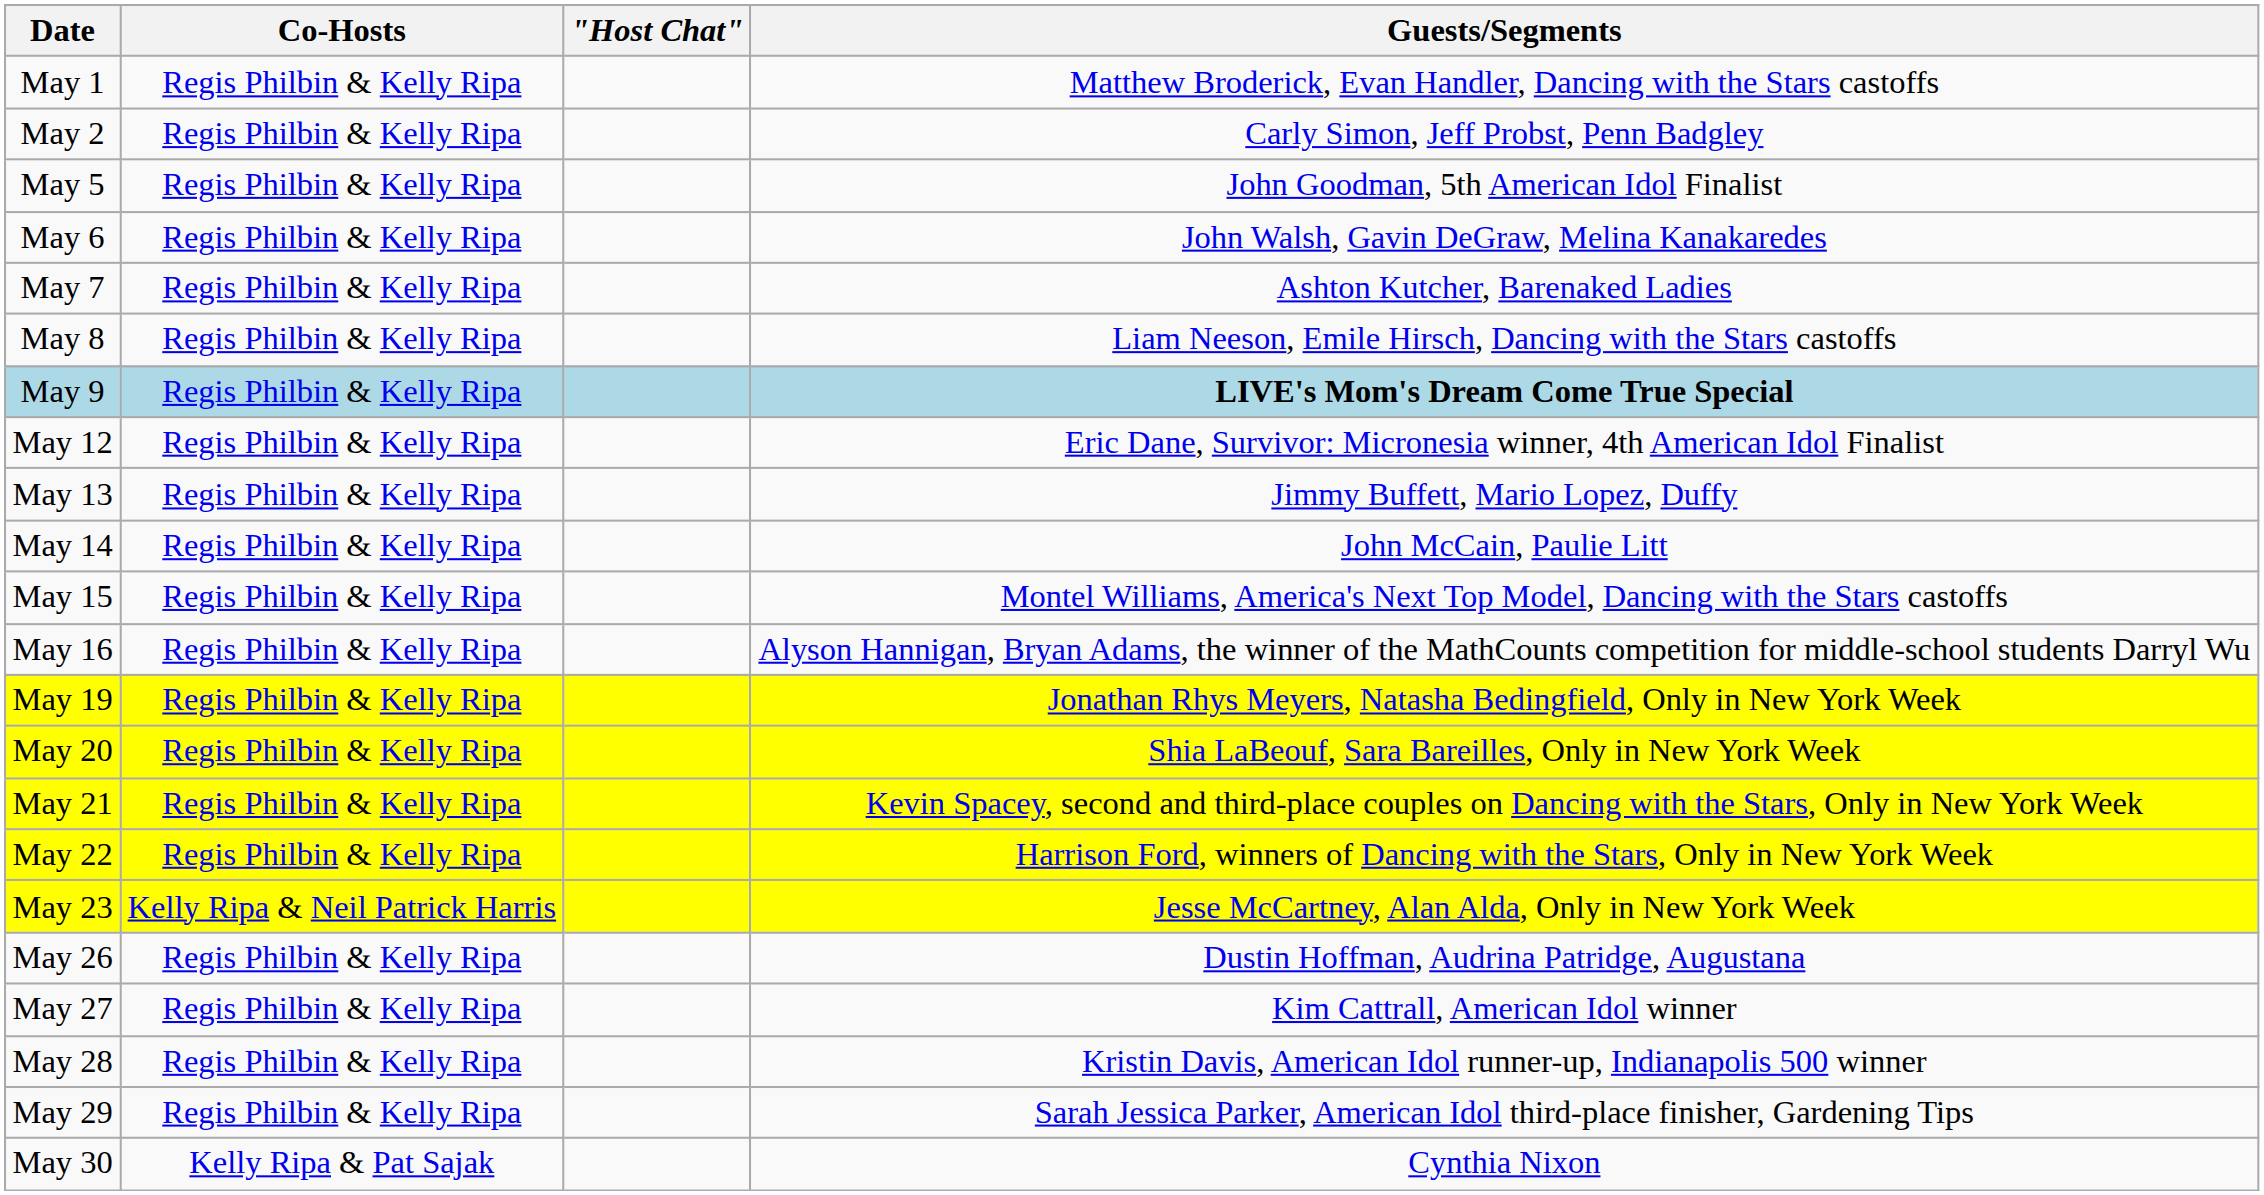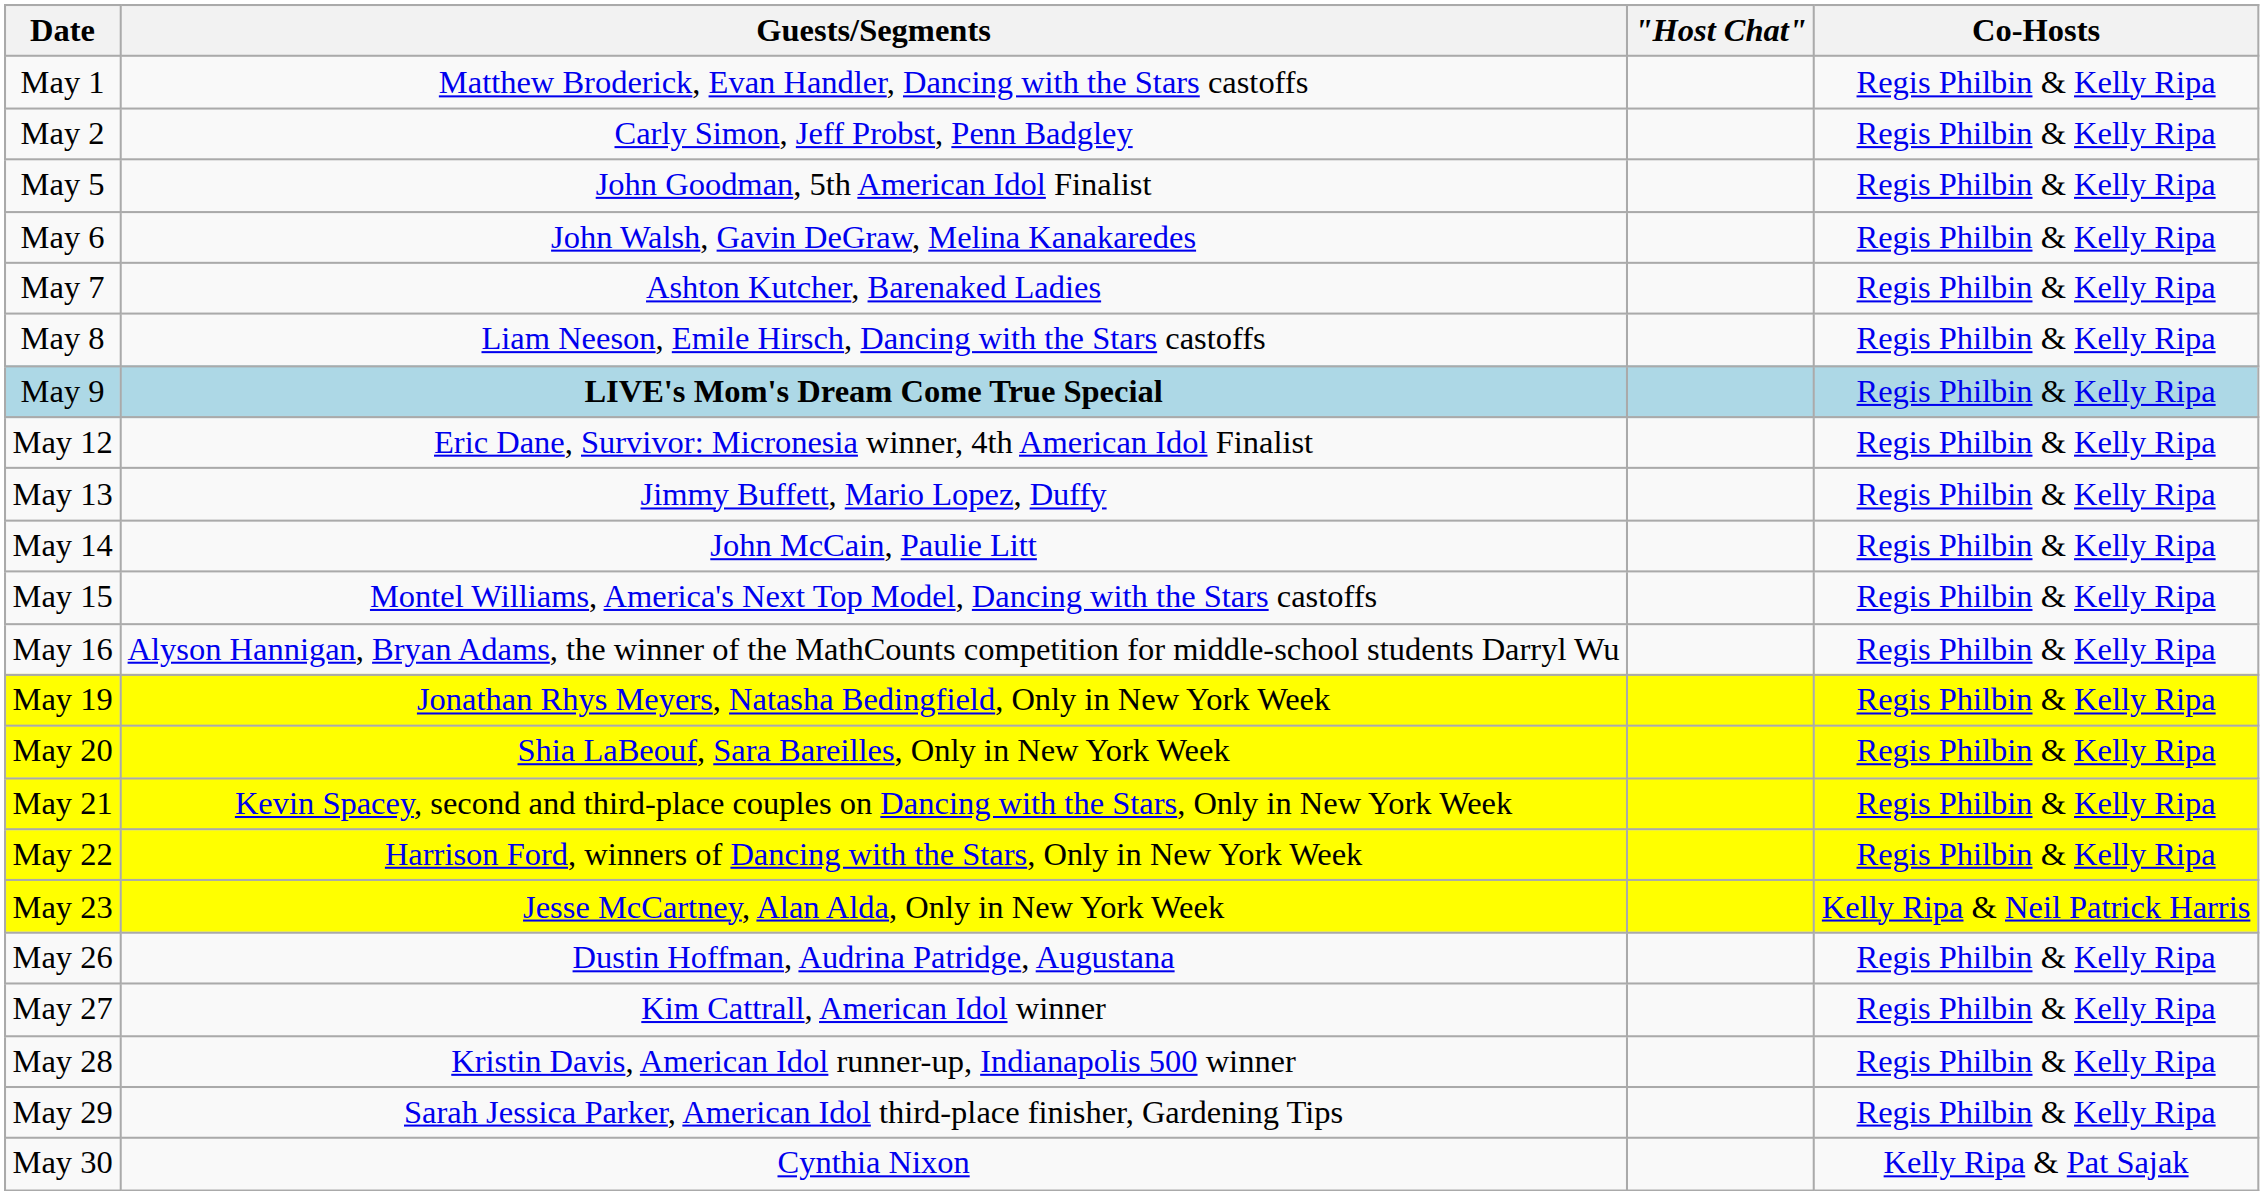columns swapped: Co-Hosts <-> Guests/Segments
